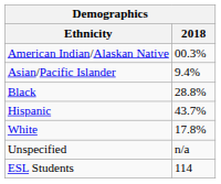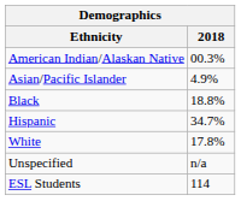Asian/Pacific Islander | 2018: 9.4% -> 4.9%
Black | 2018: 28.8% -> 18.8%
Hispanic | 2018: 43.7% -> 34.7%
